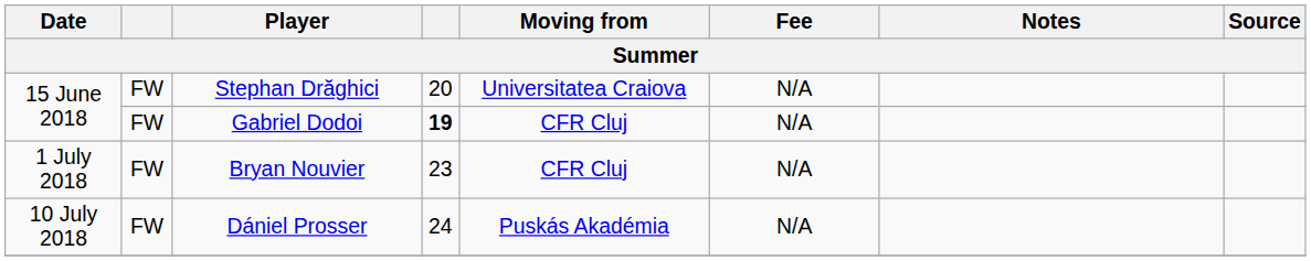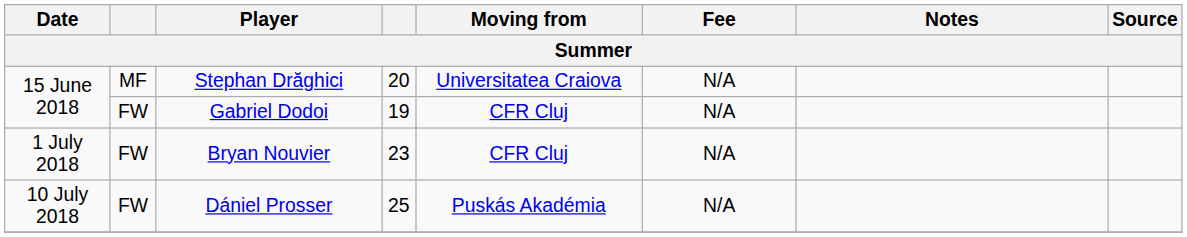Stephan Drăghici | column 2: FW -> MF
Gabriel Dodoi | column 4: bold -> normal
Dániel Prosser | column 4: 24 -> 25
